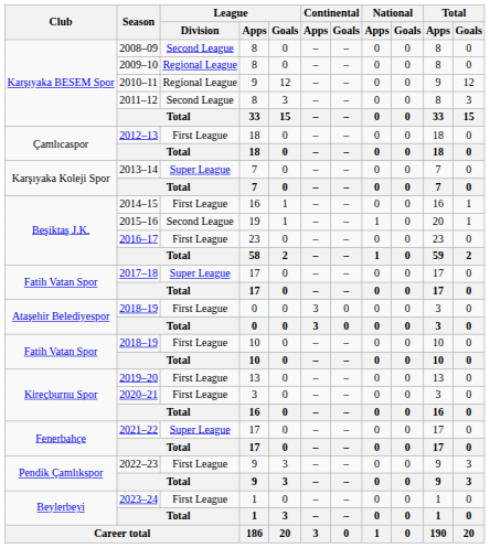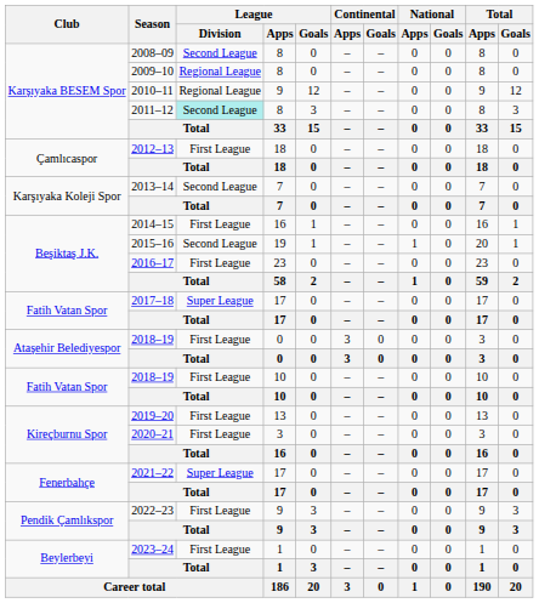2011–12 | League / Division: no background -> paleturquoise background
2013–14 | League / Division: Super League -> Second League
